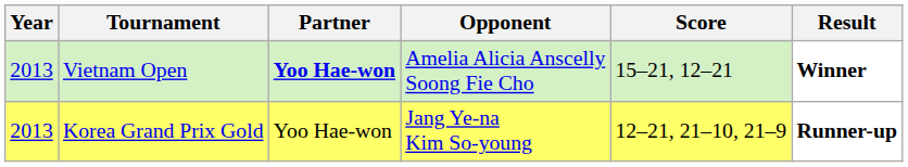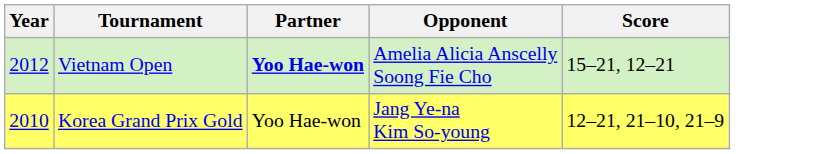- column: Result | Winner | Runner-up
Vietnam Open | Year: 2013 -> 2012
Korea Grand Prix Gold | Year: 2013 -> 2010
